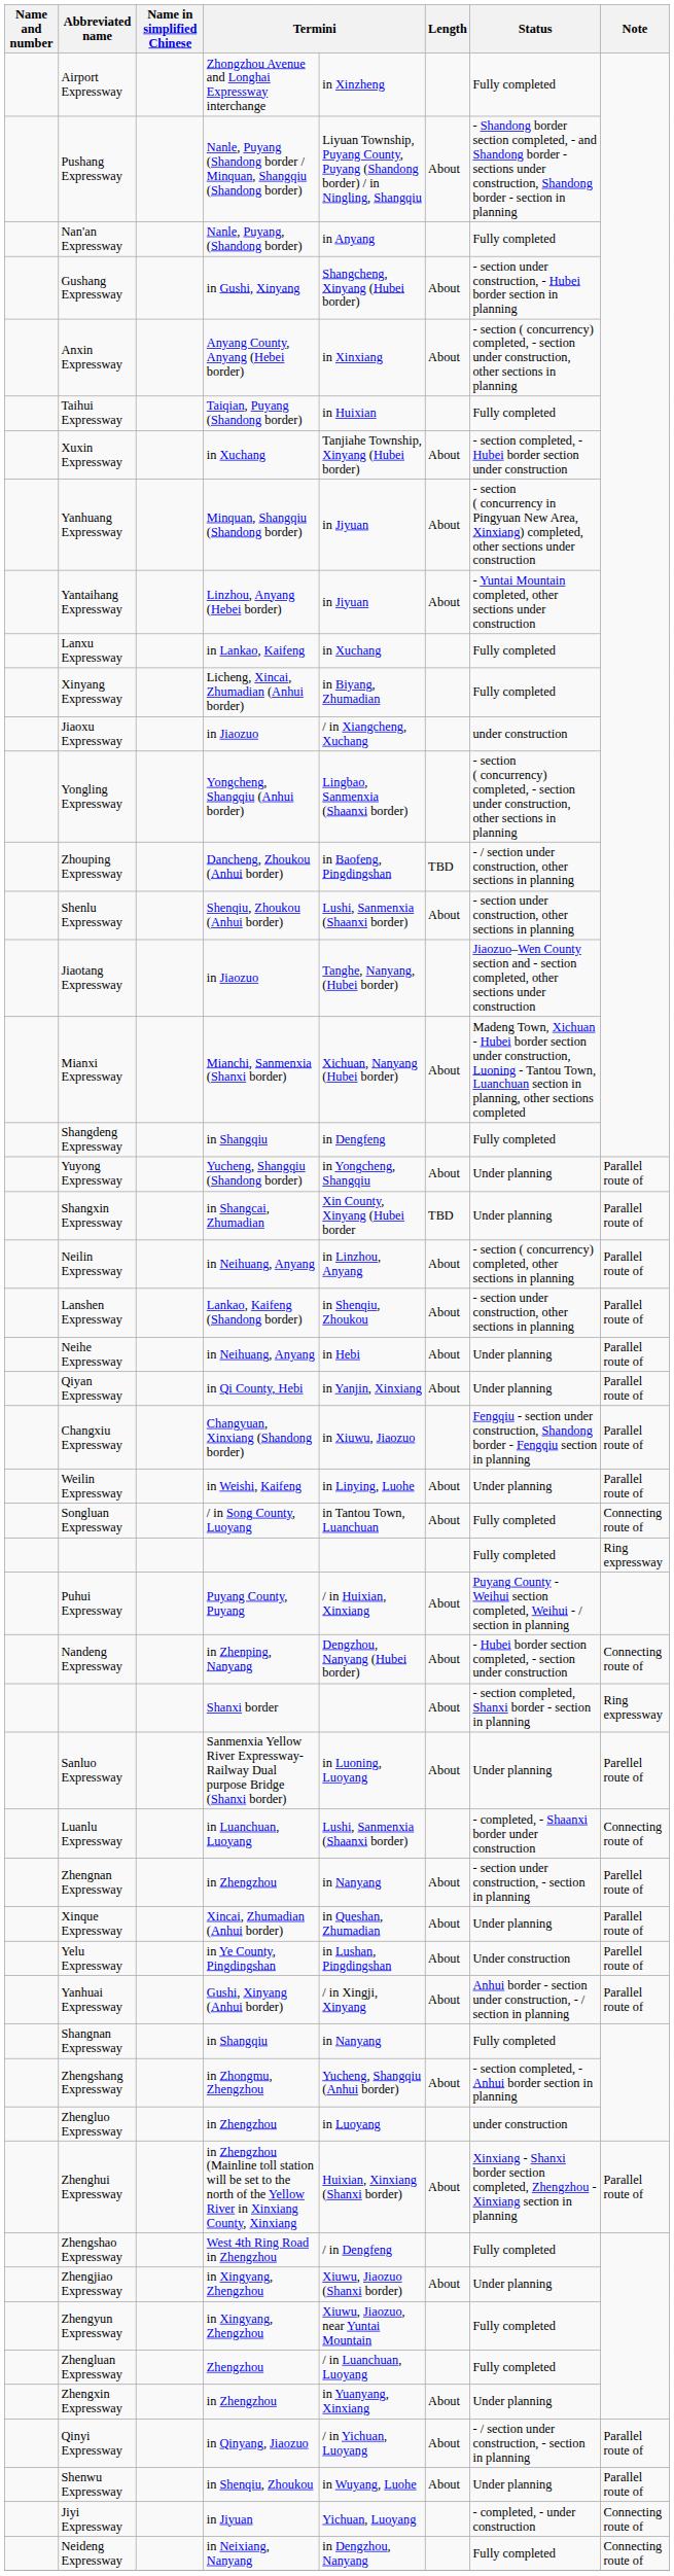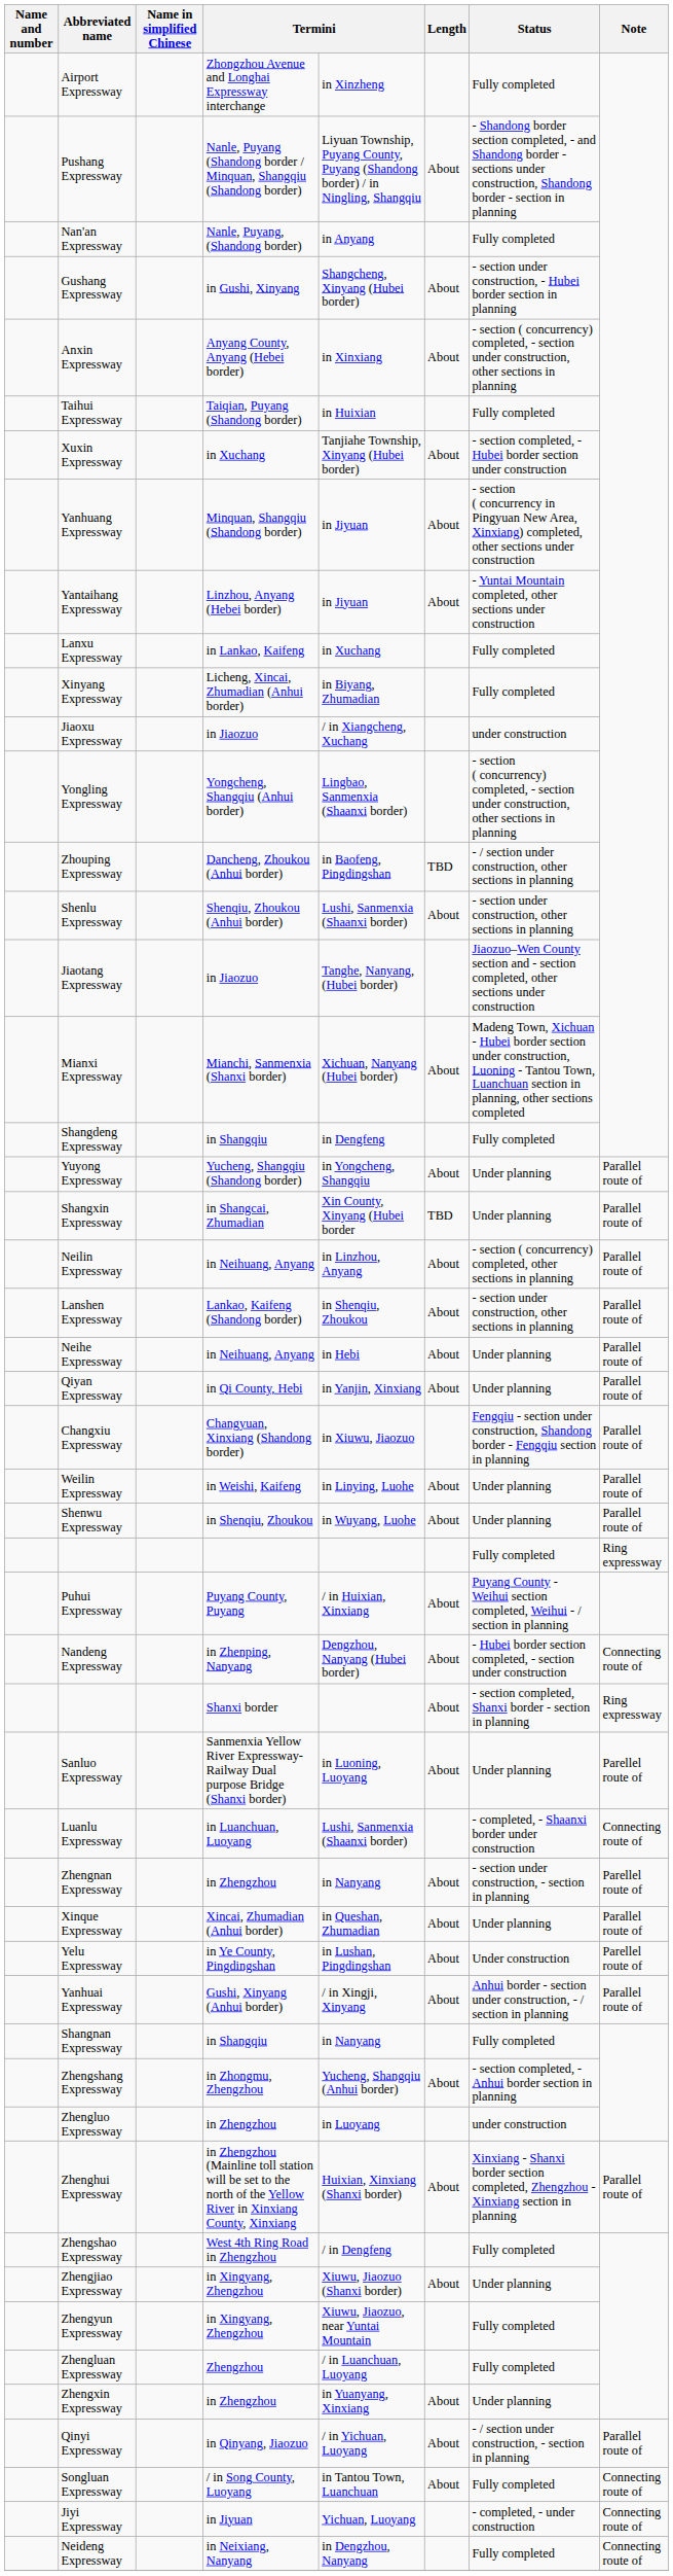rows swapped: Shenwu Expressway <-> Songluan Expressway
